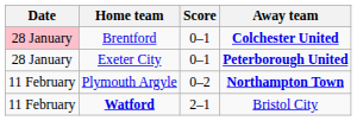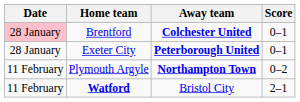columns swapped: Score <-> Away team
